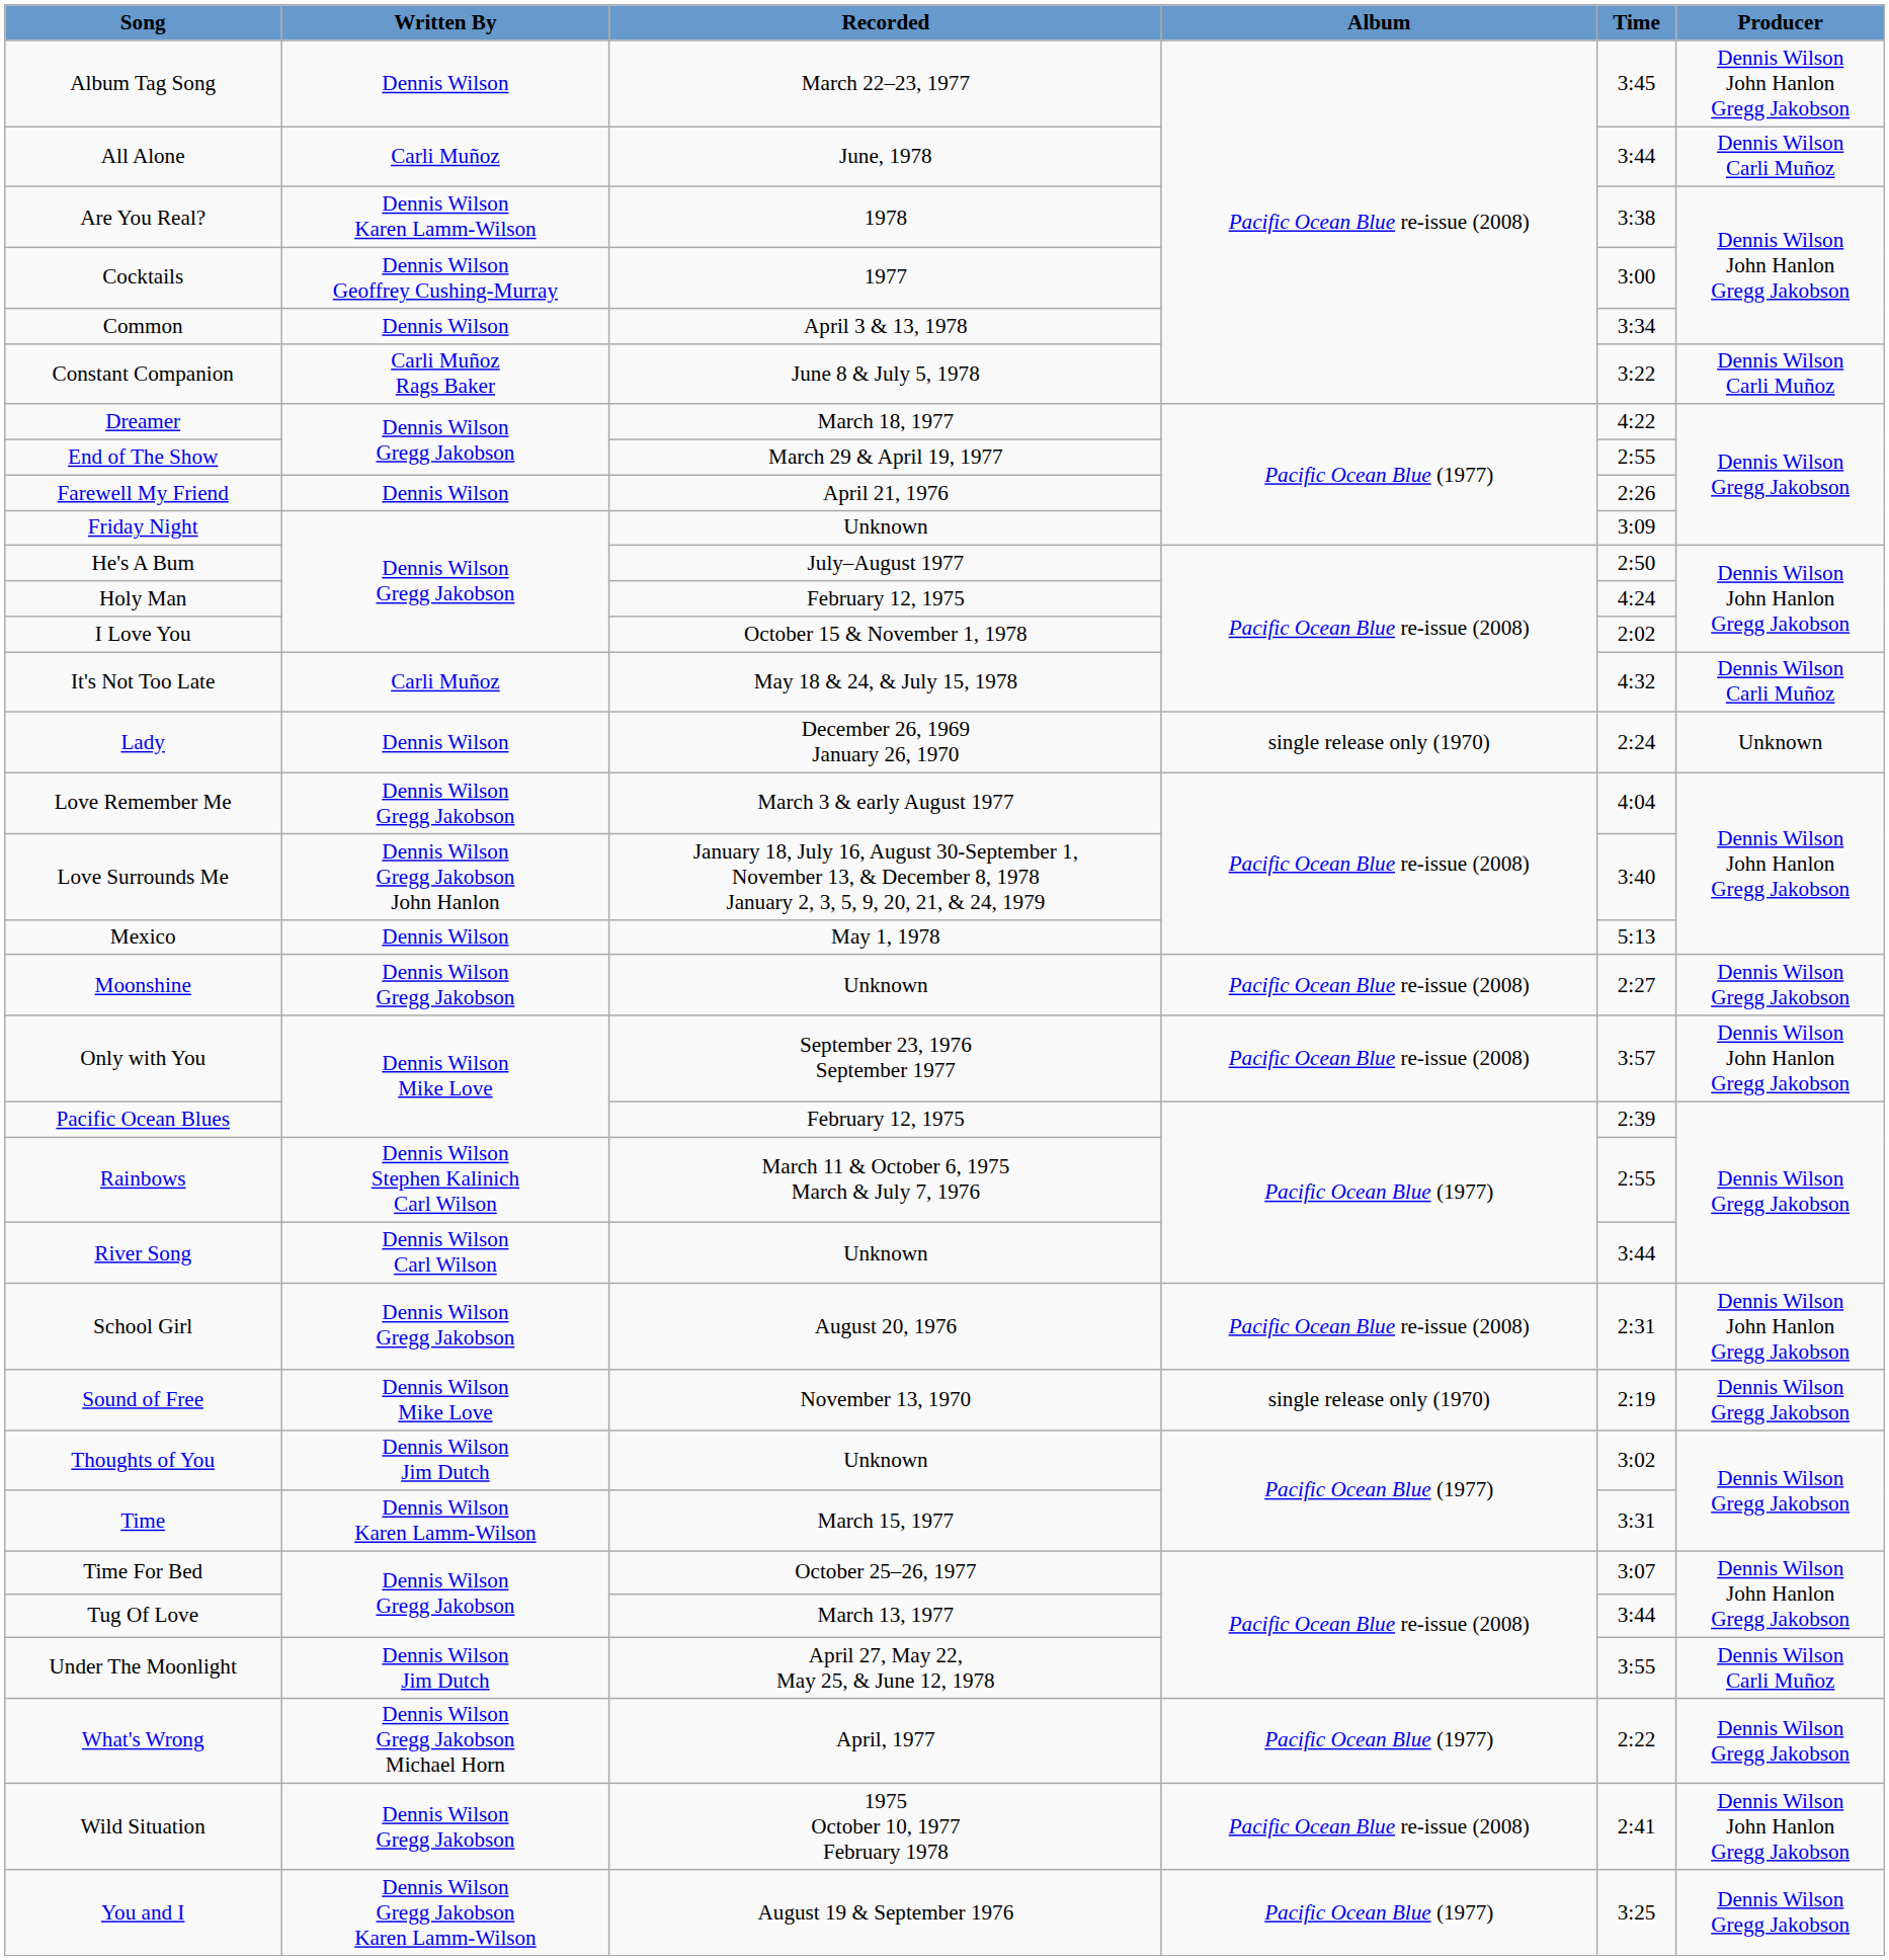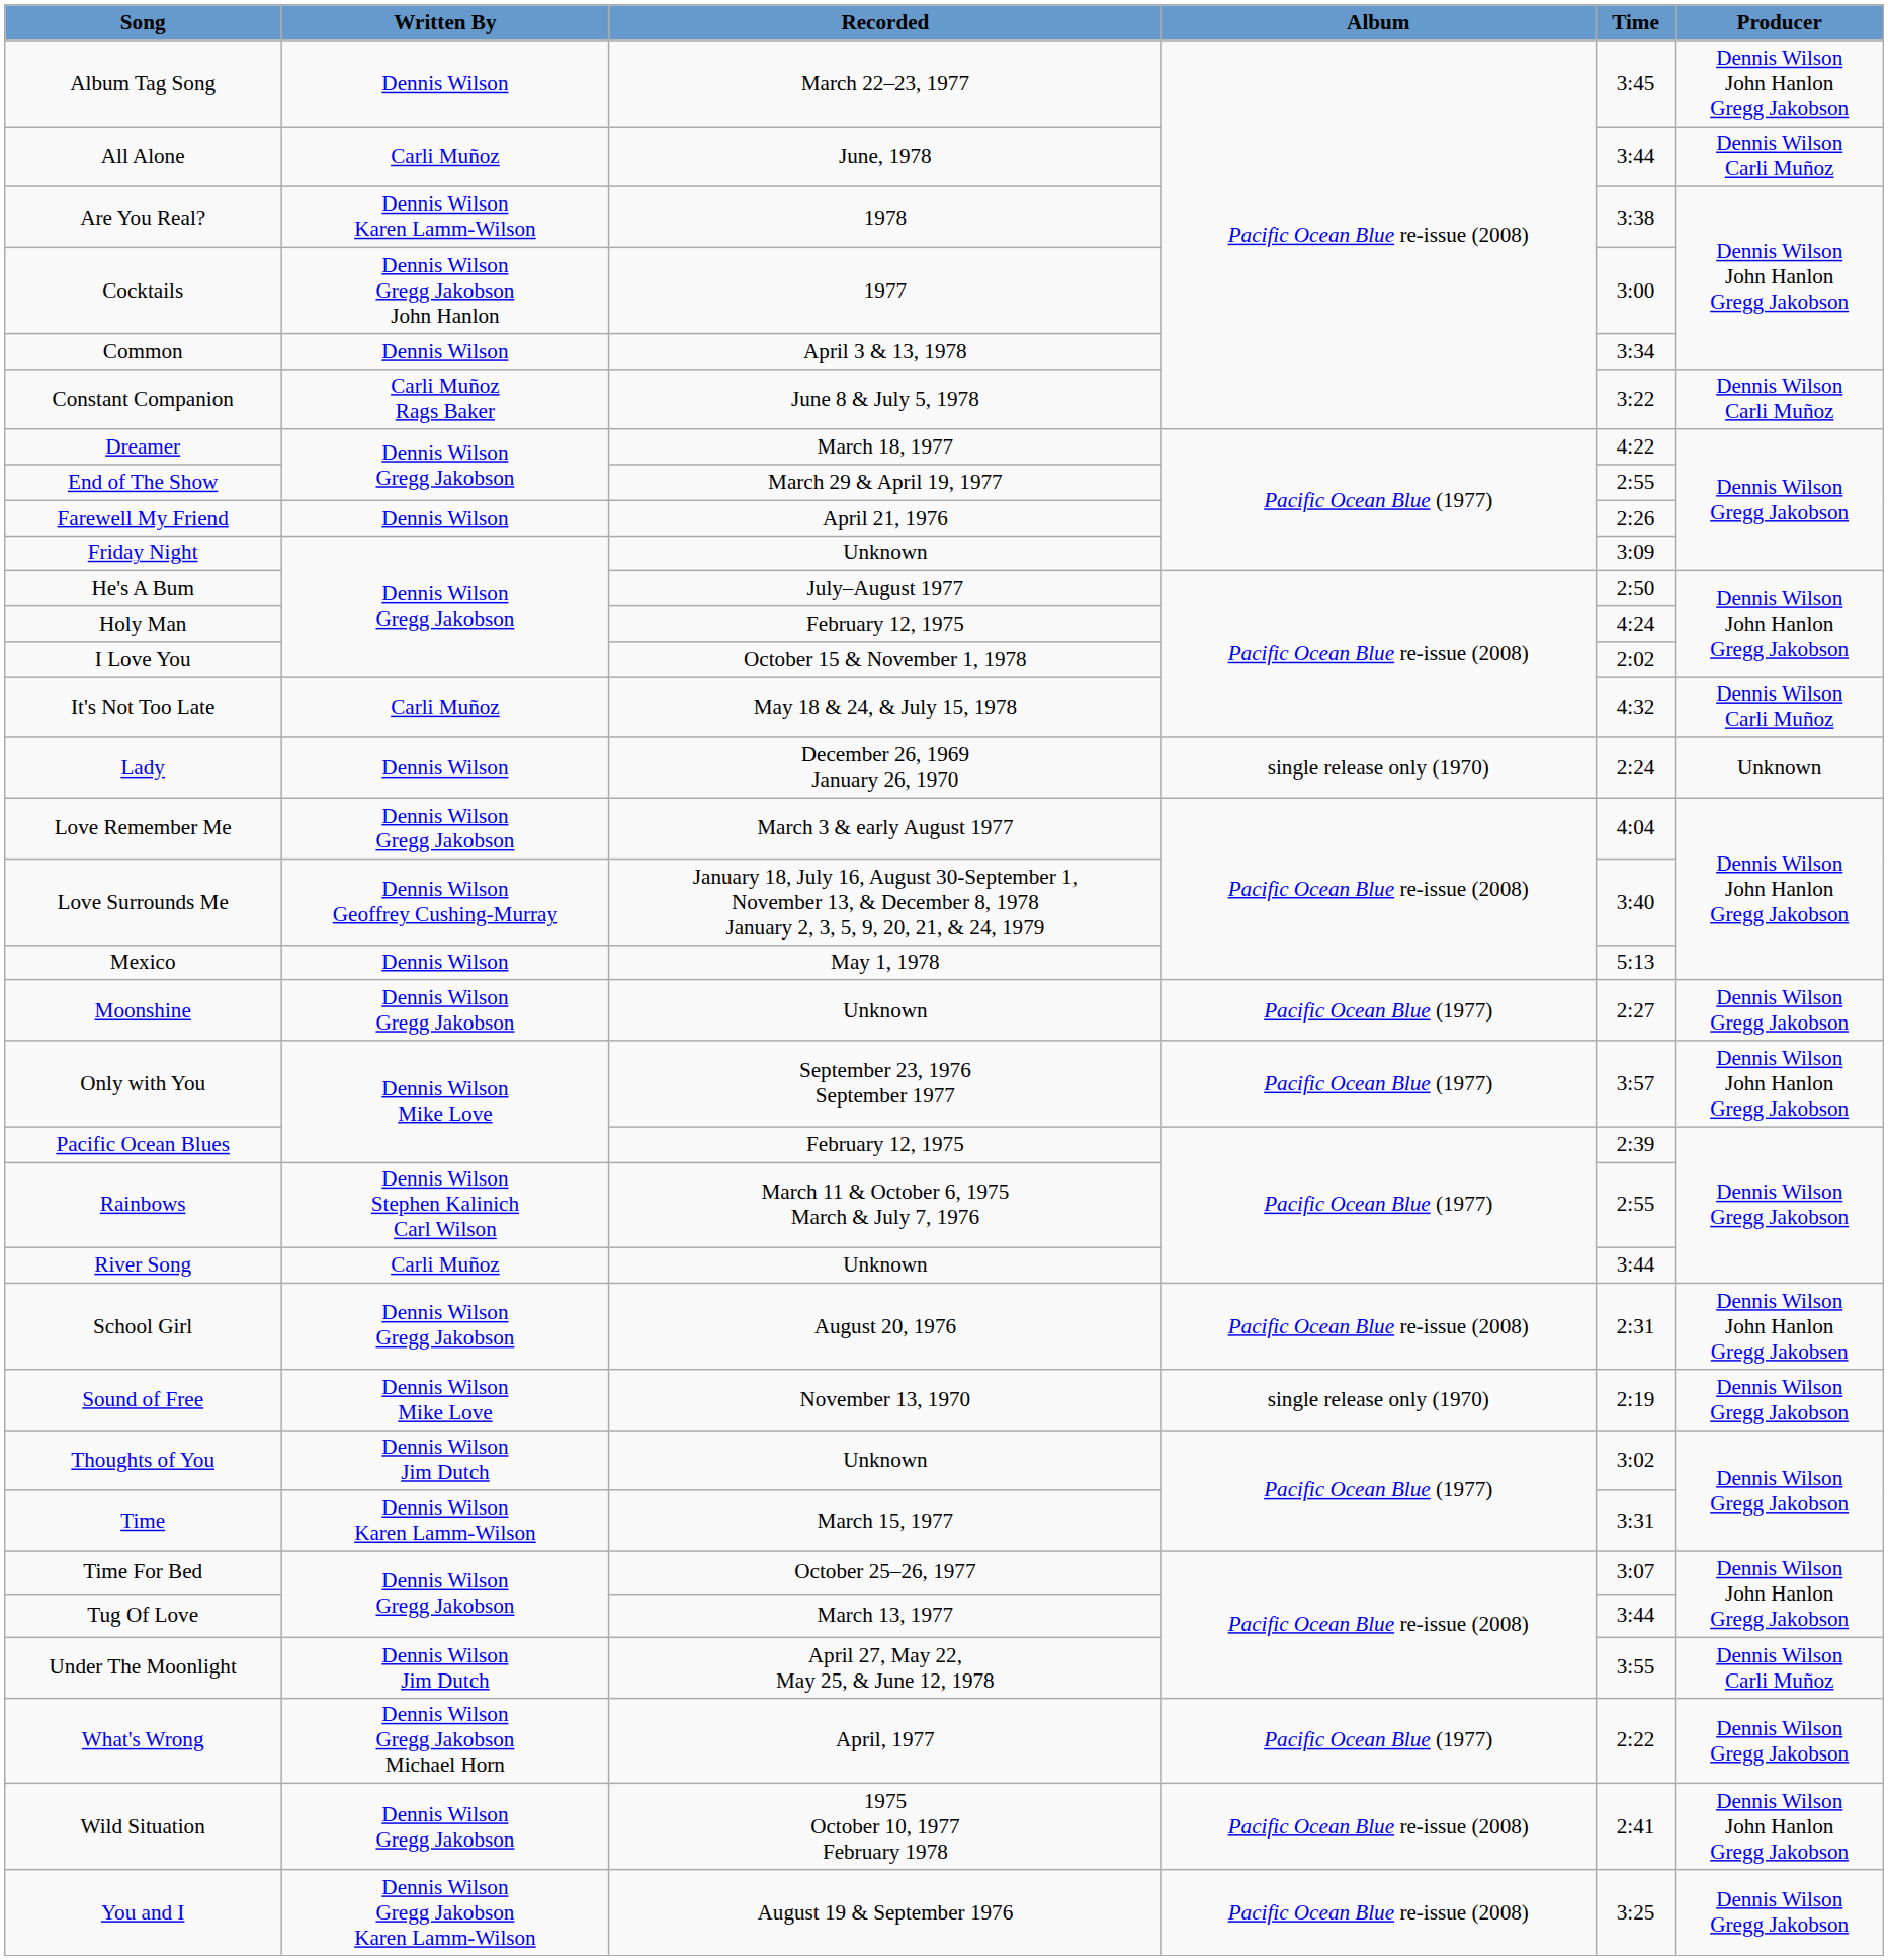Cocktails | Written By: Dennis Wilson Geoffrey Cushing-Murray -> Dennis Wilson Gregg Jakobson John Hanlon
Love Surrounds Me | Written By: Dennis Wilson Gregg Jakobson John Hanlon -> Dennis Wilson Geoffrey Cushing-Murray
Moonshine | Album: Pacific Ocean Blue re-issue (2008) -> Pacific Ocean Blue (1977)
Only with You | Album: Pacific Ocean Blue re-issue (2008) -> Pacific Ocean Blue (1977)
River Song | Written By: Dennis Wilson Carl Wilson -> Carli Muñoz
School Girl | Producer: Dennis Wilson John Hanlon Gregg Jakobson -> Dennis Wilson John Hanlon Gregg Jakobsen
You and I | Album: Pacific Ocean Blue (1977) -> Pacific Ocean Blue re-issue (2008)
